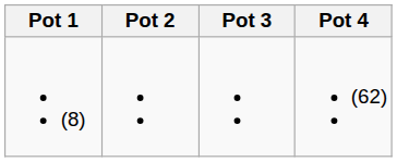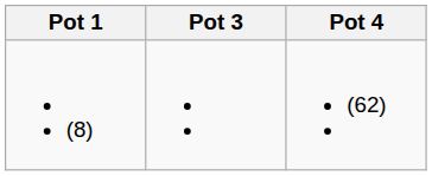- column: Pot 2
